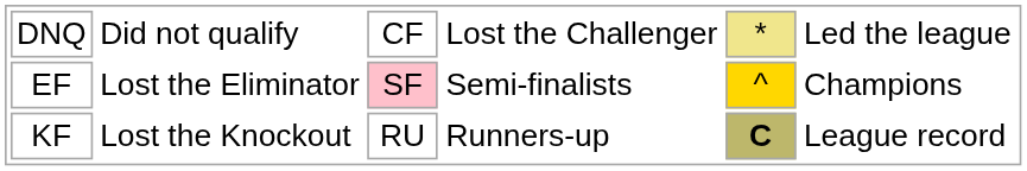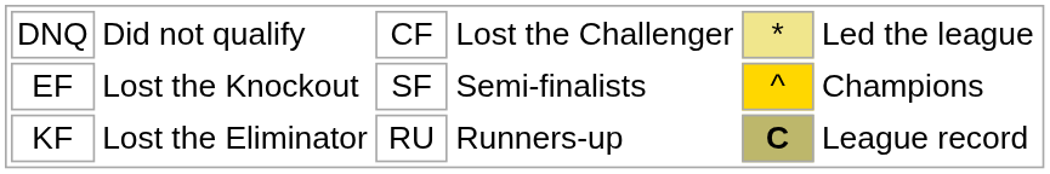EF | column 2: Lost the Eliminator -> Lost the Knockout
EF | column 3: pink background -> no background
KF | column 2: Lost the Knockout -> Lost the Eliminator
